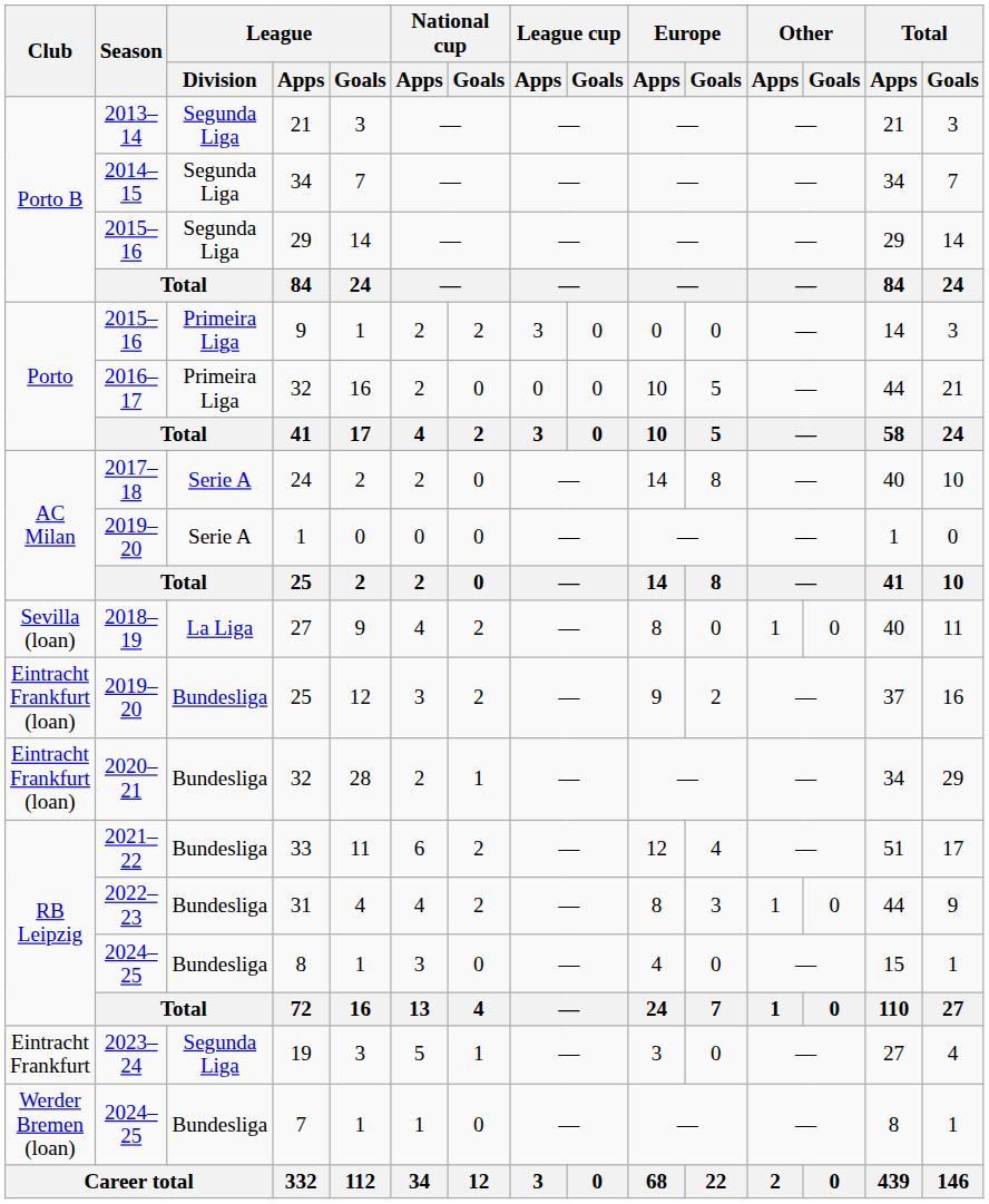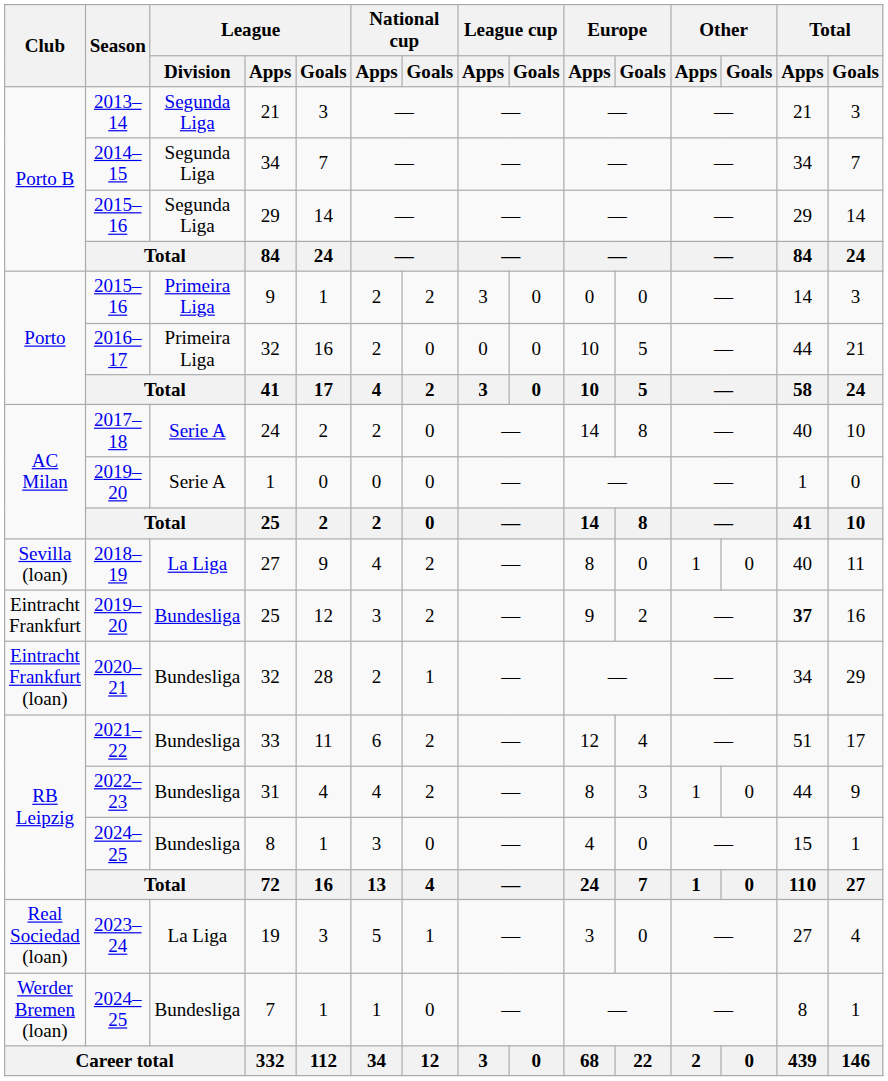2019–20 / 25 | Club: Eintracht Frankfurt (loan) -> Eintracht Frankfurt
2019–20 / 25 | Total / Apps: normal -> bold
19 | Club: Eintracht Frankfurt -> Real Sociedad (loan)
19 | League / Division: Segunda Liga -> La Liga
